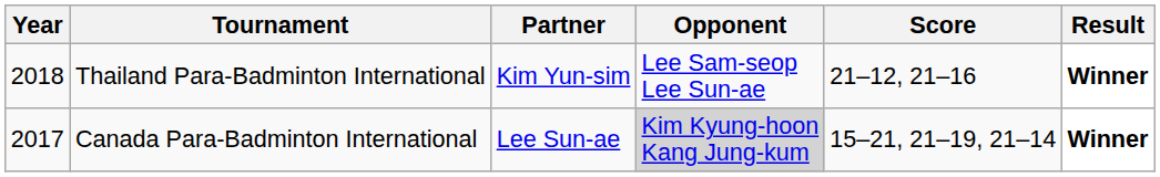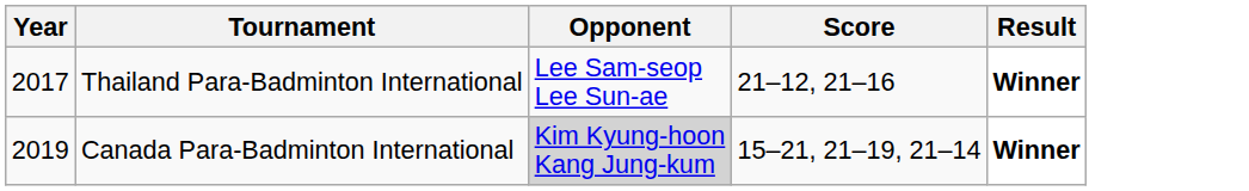- column: Partner | Kim Yun-sim | Lee Sun-ae
Thailand Para-Badminton International | Year: 2018 -> 2017
Canada Para-Badminton International | Year: 2017 -> 2019
